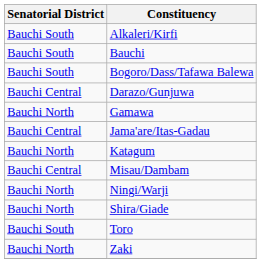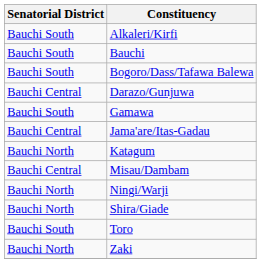Gamawa | Senatorial District: Bauchi North -> Bauchi South
